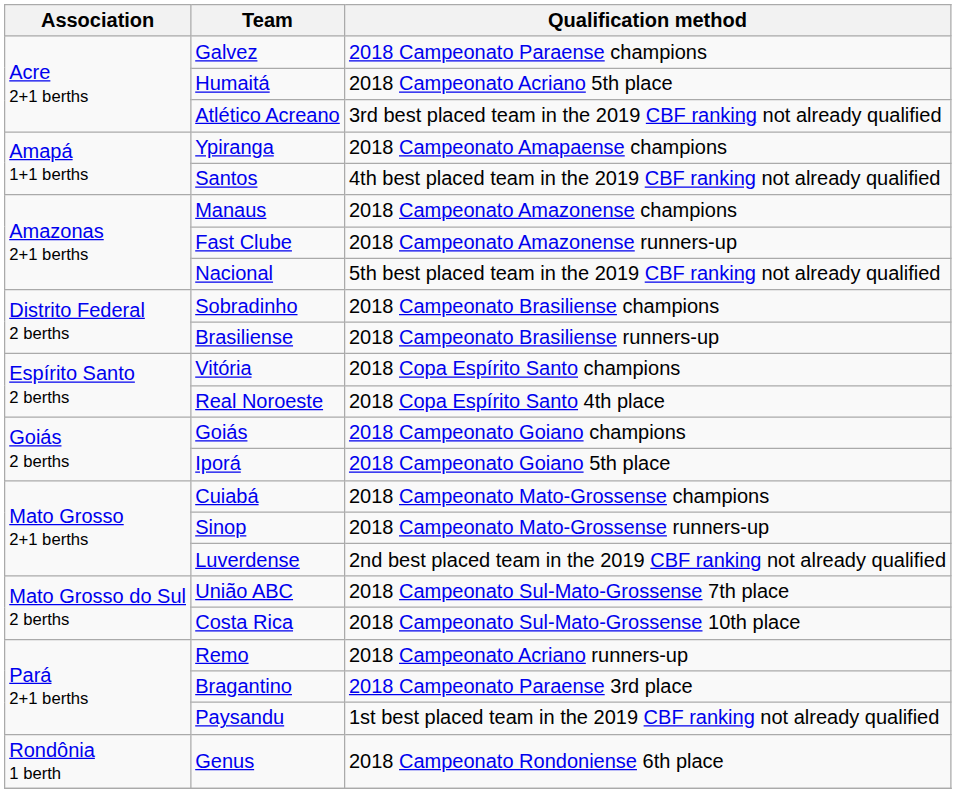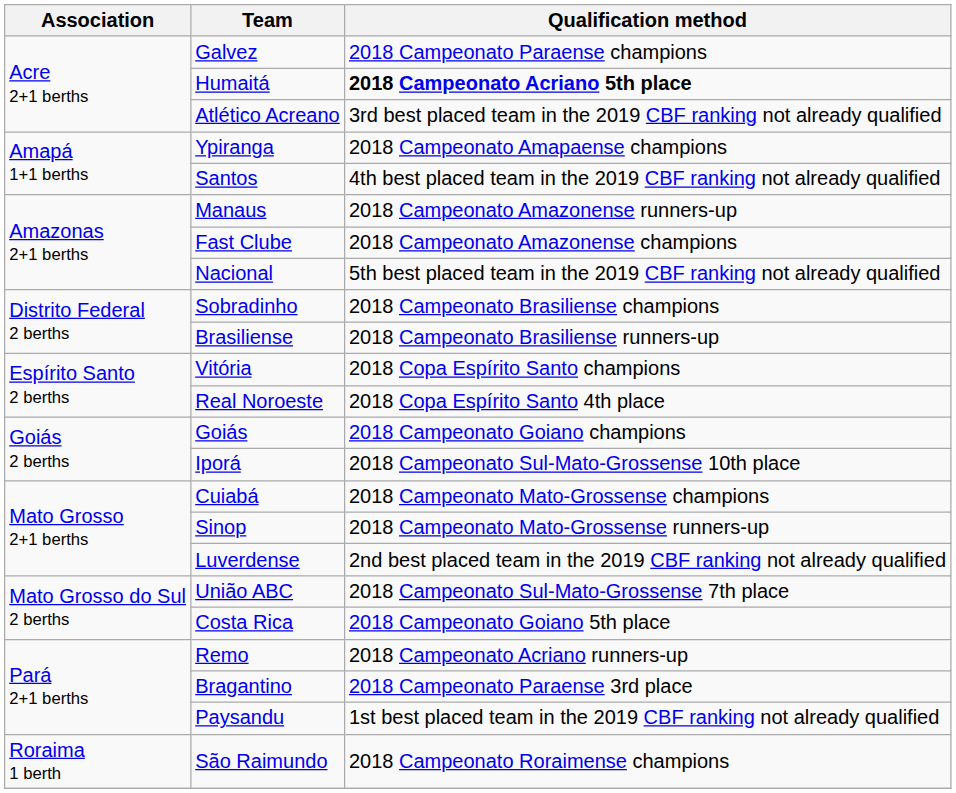Humaitá | Qualification method: normal -> bold
Manaus | Qualification method: 2018 Campeonato Amazonense champions -> 2018 Campeonato Amazonense runners-up
Fast Clube | Qualification method: 2018 Campeonato Amazonense runners-up -> 2018 Campeonato Amazonense champions
Iporá | Qualification method: 2018 Campeonato Goiano 5th place -> 2018 Campeonato Sul-Mato-Grossense 10th place
Costa Rica | Qualification method: 2018 Campeonato Sul-Mato-Grossense 10th place -> 2018 Campeonato Goiano 5th place
- row: Rondônia 1 berth | Genus | 2018 Campeonato Rondoniense 6th place
+ row: Roraima 1 berth | São Raimundo | 2018 Campeonato Roraimense champions
